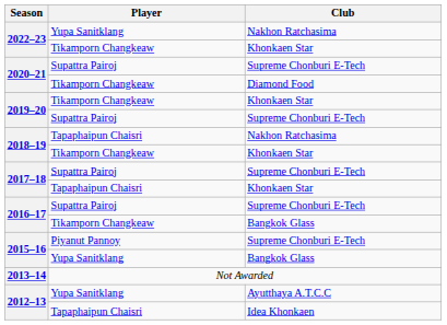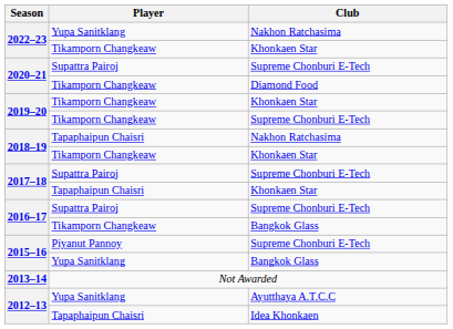2019–20 / Supreme Chonburi E-Tech | Player: Supattra Pairoj -> Tikamporn Changkeaw
